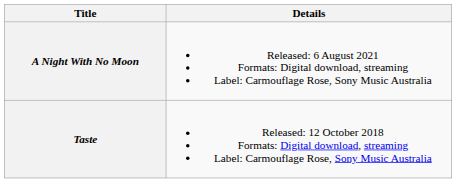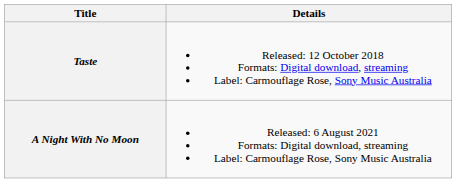rows swapped: Taste <-> A Night With No Moon
